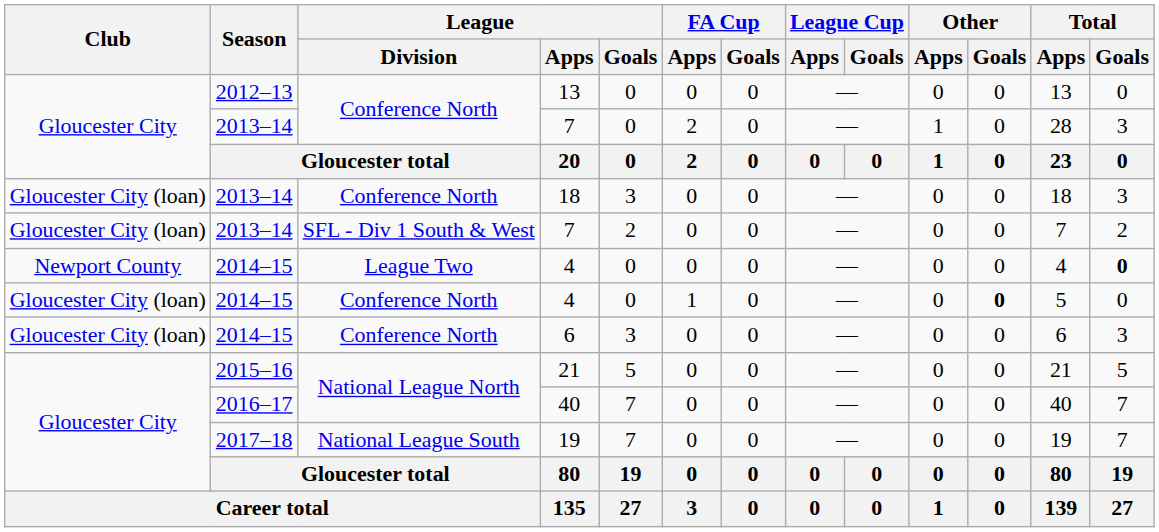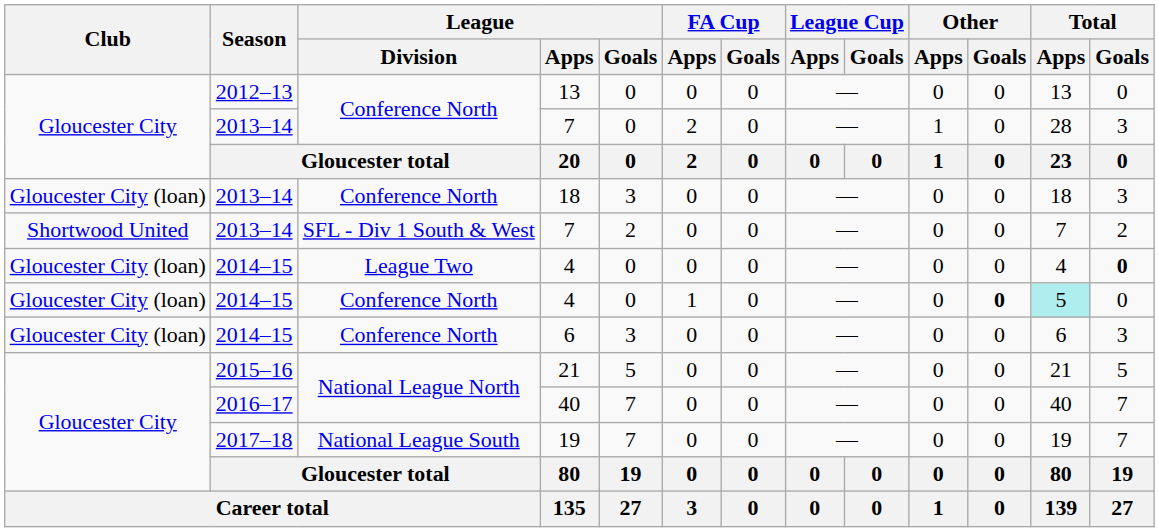SFL - Div 1 South & West / 7 | Club: Gloucester City (loan) -> Shortwood United
League Two / 4 | Club: Newport County -> Gloucester City (loan)
Conference North / 4 | Total / Apps: no background -> paleturquoise background
